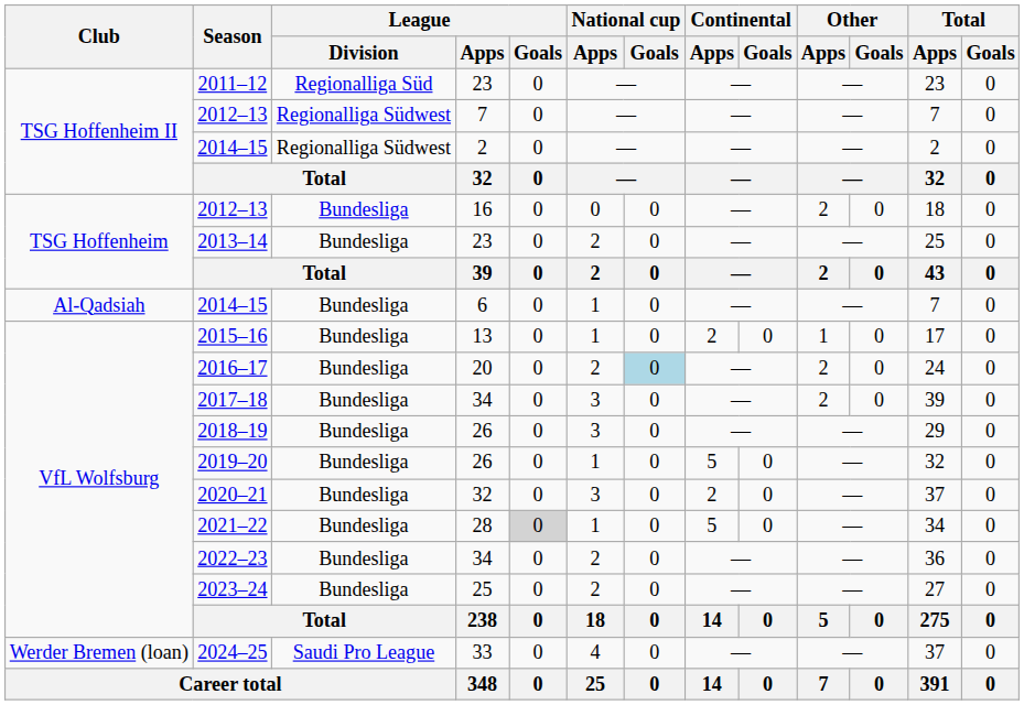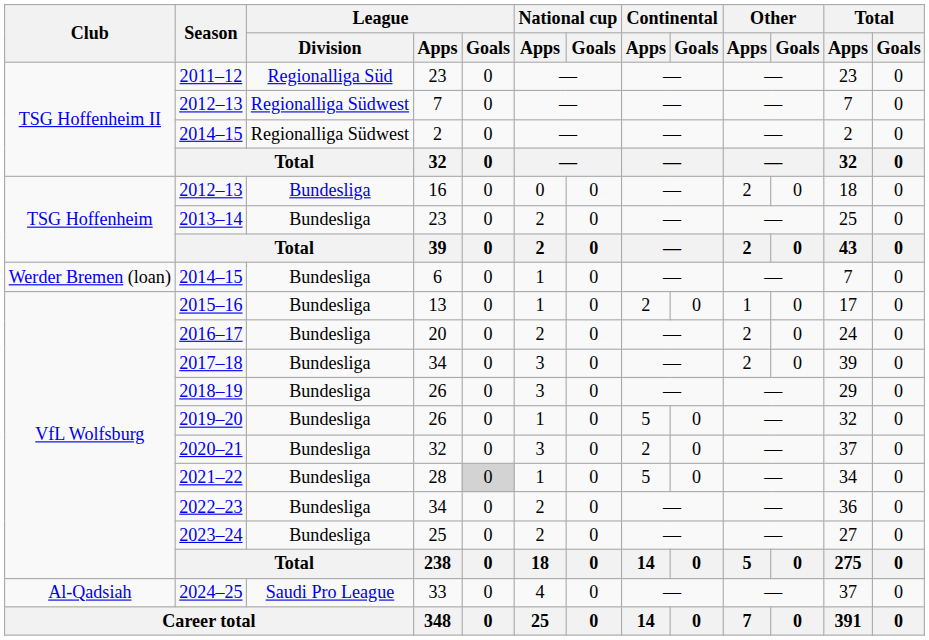2014–15 / 6 | Club: Al-Qadsiah -> Werder Bremen (loan)
2016–17 | National cup / Goals: lightblue background -> no background
2024–25 | Club: Werder Bremen (loan) -> Al-Qadsiah
